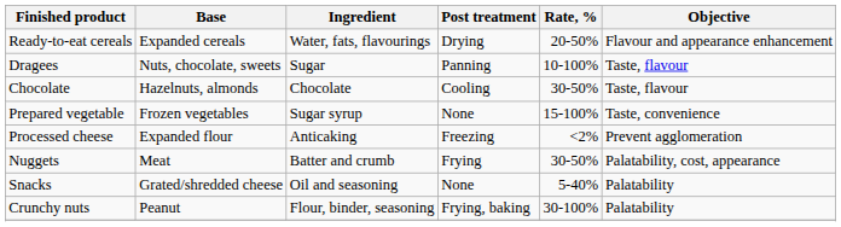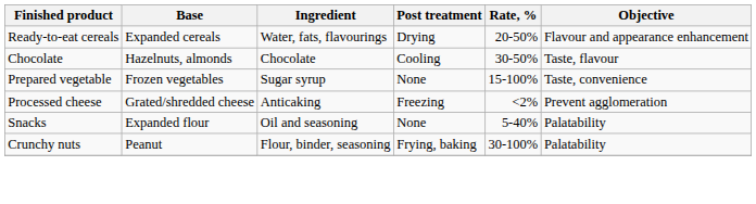- row: Dragees | Nuts, chocolate, sweets | Sugar | Panning | 10-100% | Taste, flavour
Processed cheese | Base: Expanded flour -> Grated/shredded cheese
- row: Nuggets | Meat | Batter and crumb | Frying | 30-50% | Palatability, cost, appearance
Snacks | Base: Grated/shredded cheese -> Expanded flour
